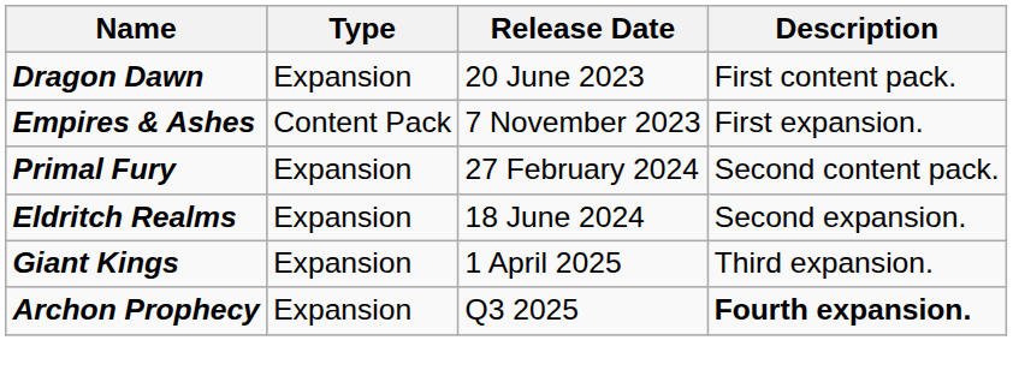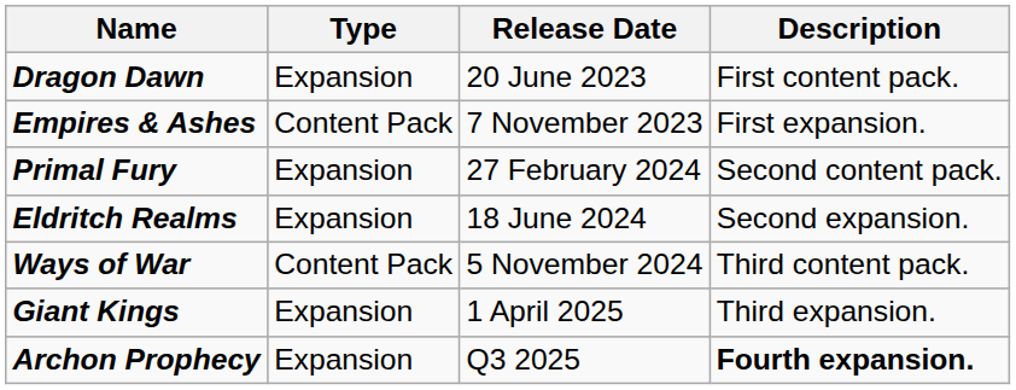+ row: Ways of War | Content Pack | 5 November 2024 | Third content pack.
